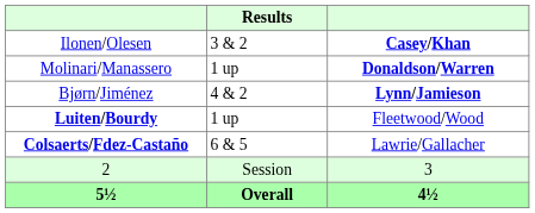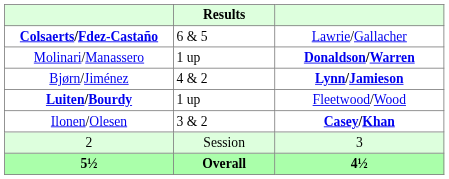rows swapped: Ilonen/Olesen <-> Colsaerts/Fdez-Castaño
